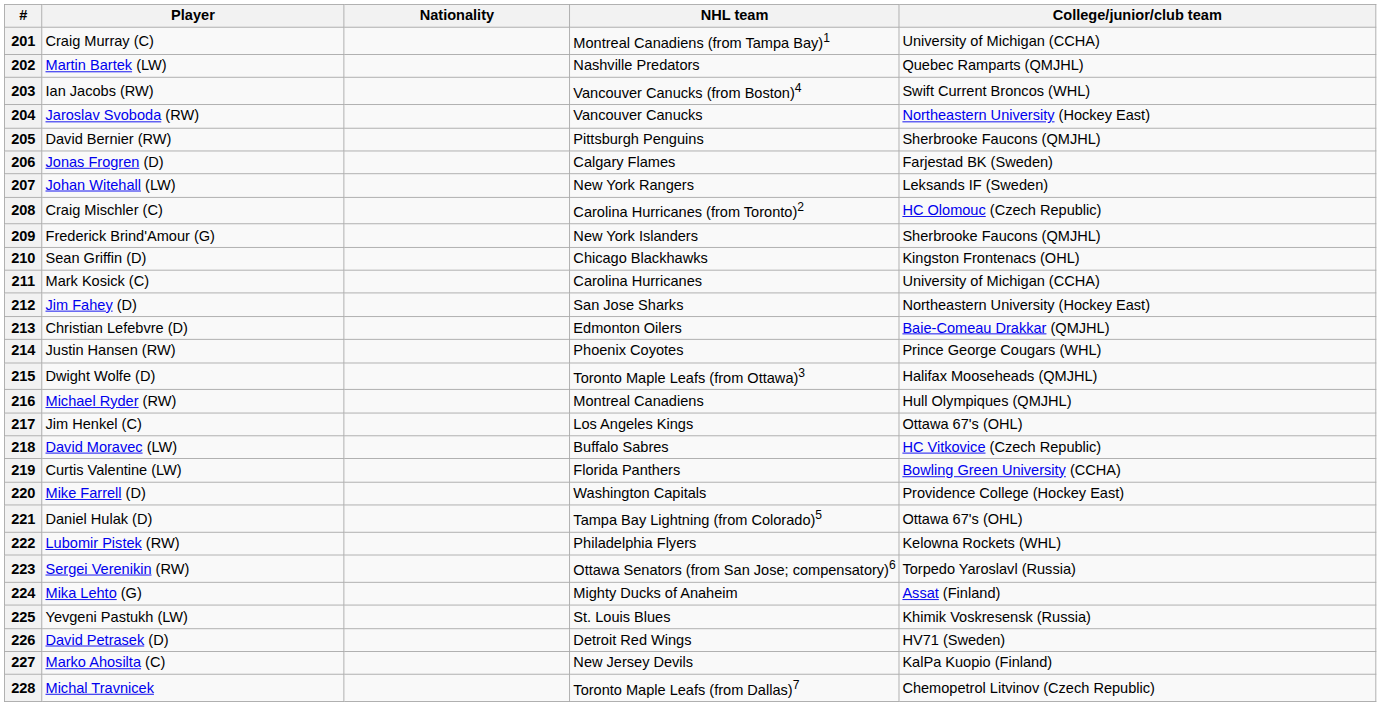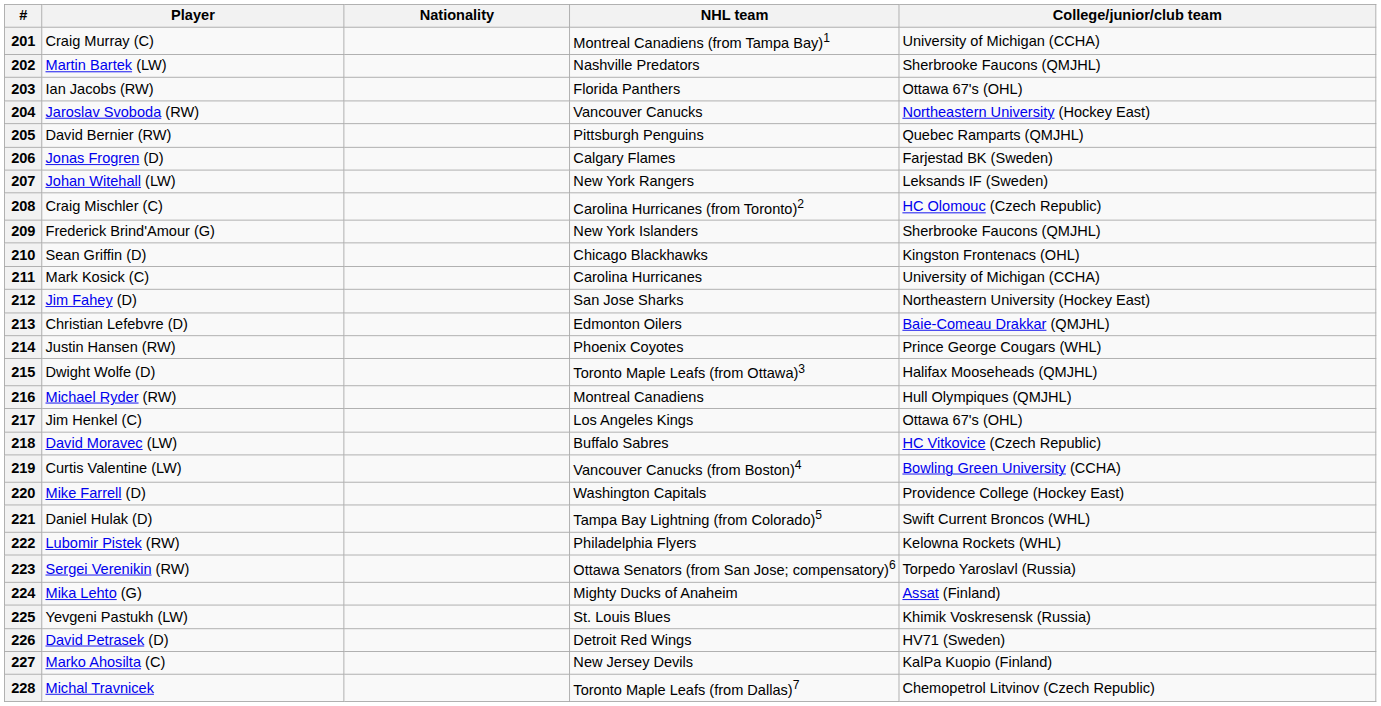202 | College/junior/club team: Quebec Ramparts (QMJHL) -> Sherbrooke Faucons (QMJHL)
203 | NHL team: Vancouver Canucks (from Boston)4 -> Florida Panthers
203 | College/junior/club team: Swift Current Broncos (WHL) -> Ottawa 67's (OHL)
205 | College/junior/club team: Sherbrooke Faucons (QMJHL) -> Quebec Ramparts (QMJHL)
219 | NHL team: Florida Panthers -> Vancouver Canucks (from Boston)4
221 | College/junior/club team: Ottawa 67's (OHL) -> Swift Current Broncos (WHL)
